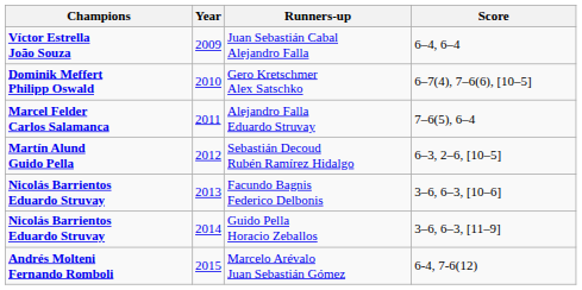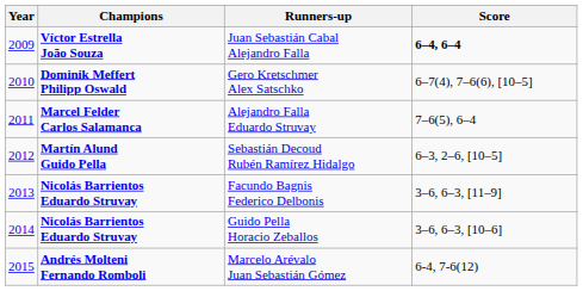columns swapped: Year <-> Champions
Juan Sebastián Cabal Alejandro Falla | Score: normal -> bold
Facundo Bagnis Federico Delbonis | Score: 3–6, 6–3, [10–6] -> 3–6, 6–3, [11–9]
Guido Pella Horacio Zeballos | Score: 3–6, 6–3, [11–9] -> 3–6, 6–3, [10–6]
